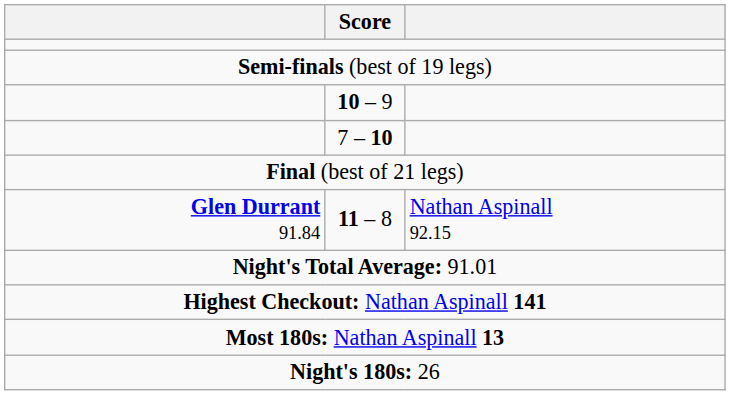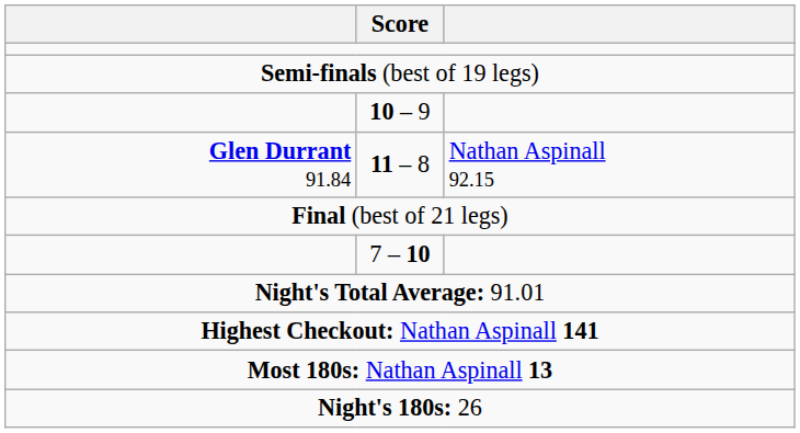rows swapped: 7 – 10 <-> 11 – 8
